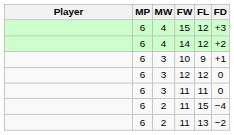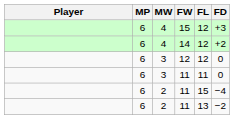- row: 6 | 3 | 10 | 9 | +1
